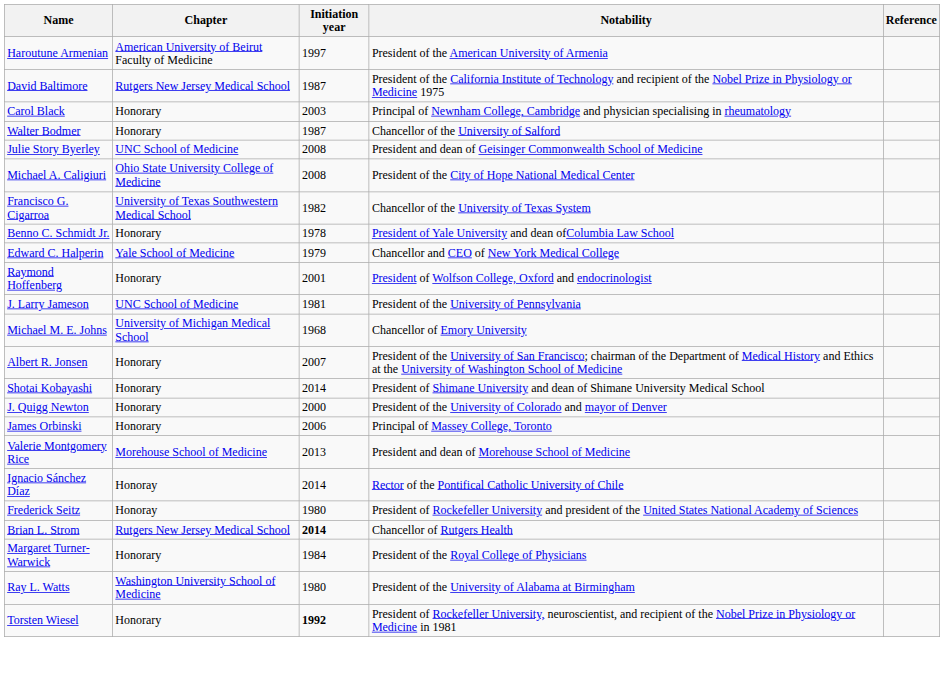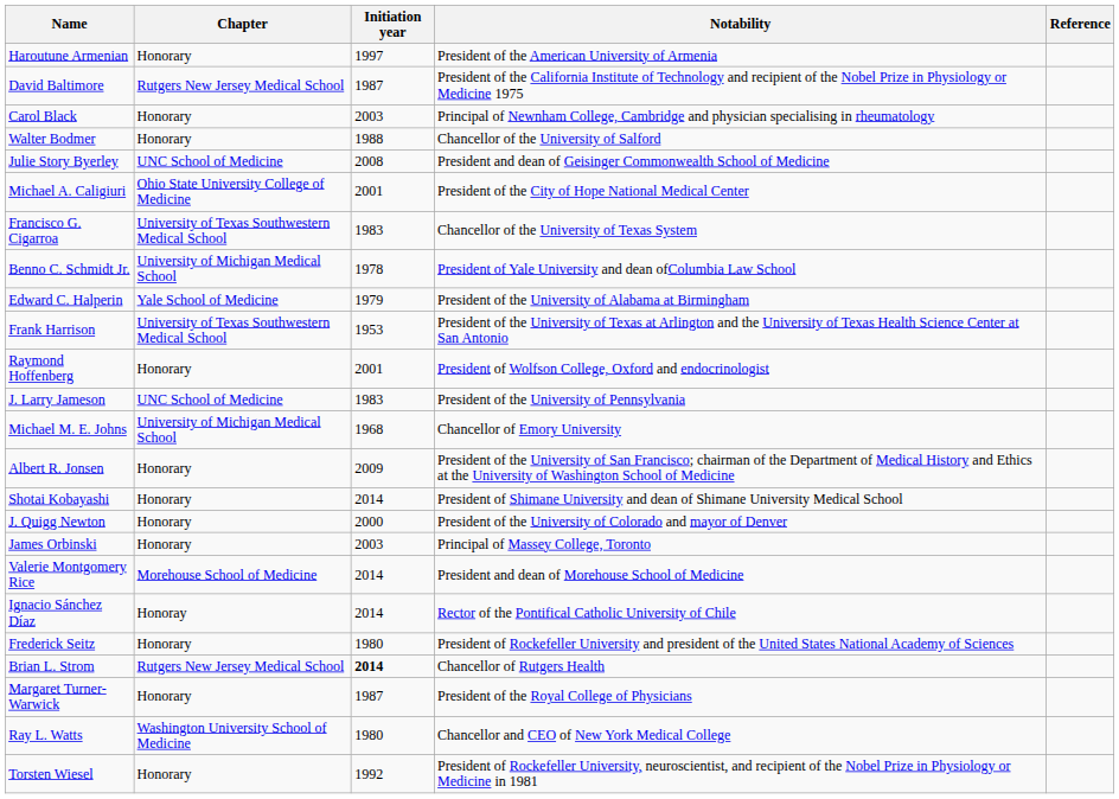Haroutune Armenian | Chapter: American University of Beirut Faculty of Medicine -> Honorary
Walter Bodmer | Initiation year: 1987 -> 1988
Michael A. Caligiuri | Initiation year: 2008 -> 2001
Francisco G. Cigarroa | Initiation year: 1982 -> 1983
Benno C. Schmidt Jr. | Chapter: Honorary -> University of Michigan Medical School
Edward C. Halperin | Notability: Chancellor and CEO of New York Medical College -> President of the University of Alabama at Birmingham
+ row: Frank Harrison | University of Texas Southwestern Medical School | 1953 | President of the University of Texas at Arlington and the University of Texas Health Science Center at San Antonio
J. Larry Jameson | Initiation year: 1981 -> 1983
Albert R. Jonsen | Initiation year: 2007 -> 2009
James Orbinski | Initiation year: 2006 -> 2003
Valerie Montgomery Rice | Initiation year: 2013 -> 2014
Frederick Seitz | Chapter: Honoray -> Honorary
Margaret Turner-Warwick | Initiation year: 1984 -> 1987
Ray L. Watts | Notability: President of the University of Alabama at Birmingham -> Chancellor and CEO of New York Medical College
Torsten Wiesel | Initiation year: bold -> normal
